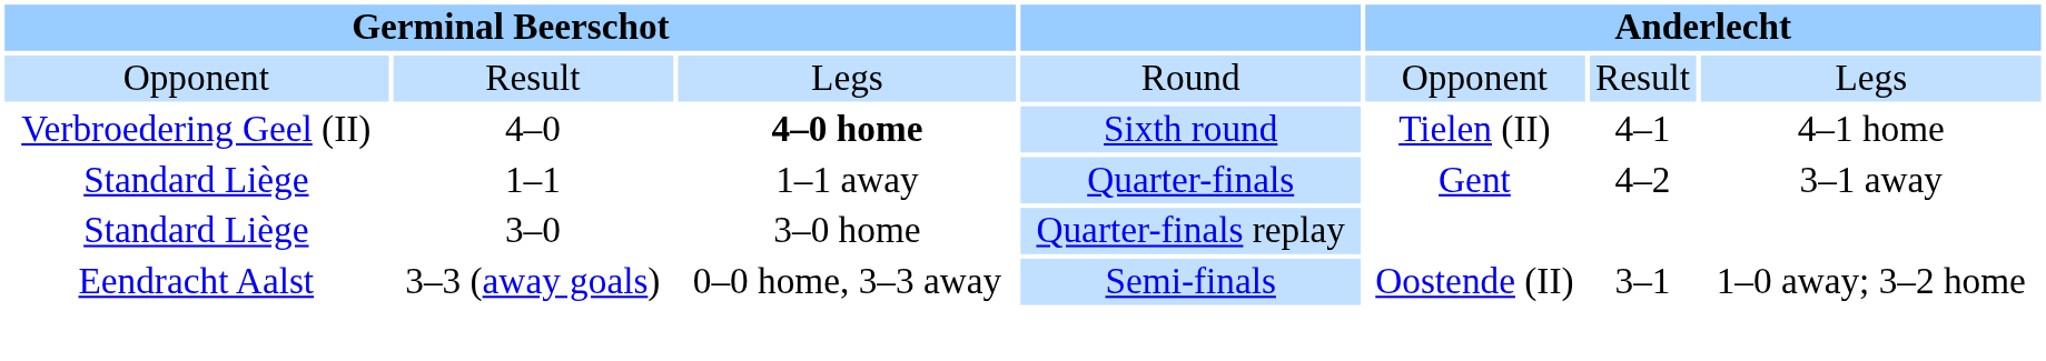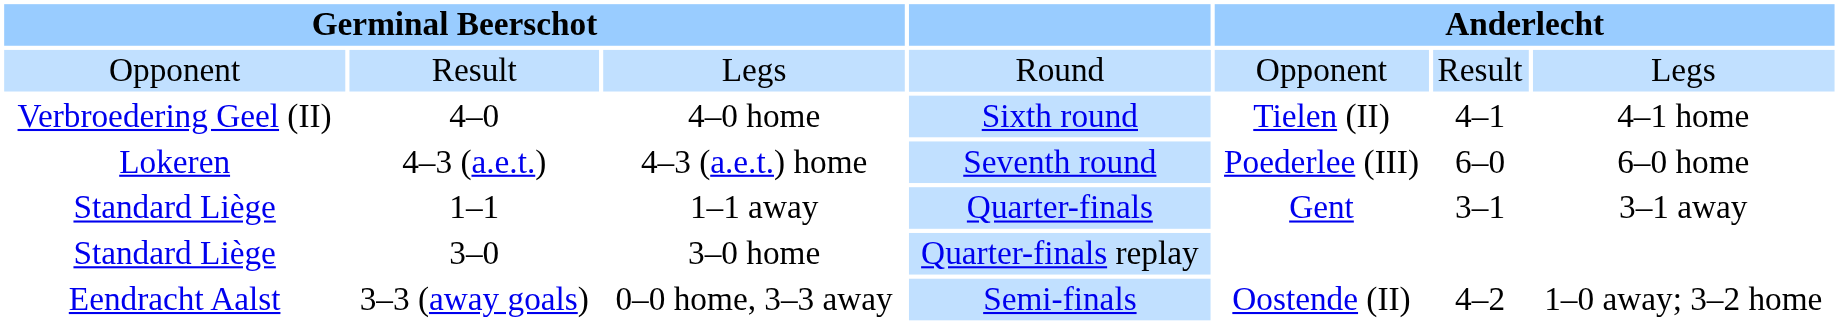4–0 | column 3: bold -> normal
+ row: Lokeren | 4–3 (a.e.t.) | 4–3 (a.e.t.) home | Seventh round | Poederlee (III) | 6–0 | 6–0 home
1–1 | column 6: 4–2 -> 3–1
3–3 (away goals) | column 6: 3–1 -> 4–2
